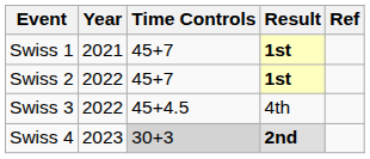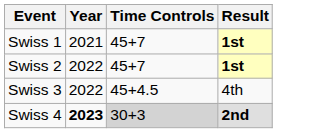- column: Ref
Swiss 4 | Year: normal -> bold
